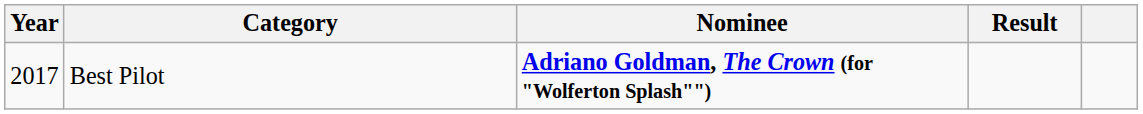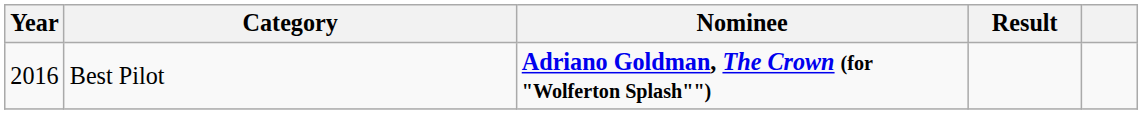Best Pilot | Year: 2017 -> 2016
